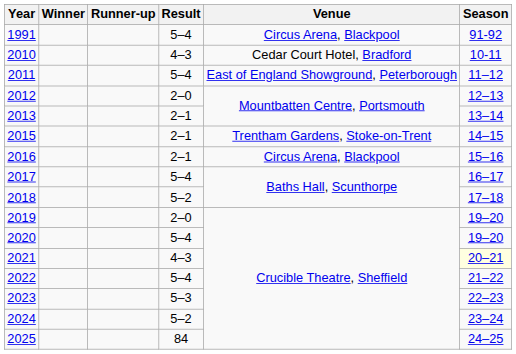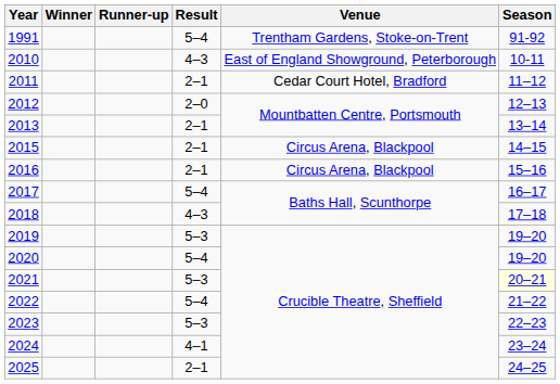1991 | Venue: Circus Arena, Blackpool -> Trentham Gardens, Stoke-on-Trent
2010 | Venue: Cedar Court Hotel, Bradford -> East of England Showground, Peterborough
2011 | Result: 5–4 -> 2–1
2011 | Venue: East of England Showground, Peterborough -> Cedar Court Hotel, Bradford
2015 | Venue: Trentham Gardens, Stoke-on-Trent -> Circus Arena, Blackpool
2018 | Result: 5–2 -> 4–3
2019 | Result: 2–0 -> 5–3
2021 | Result: 4–3 -> 5–3
2024 | Result: 5–2 -> 4–1
2025 | Result: 84 -> 2–1
